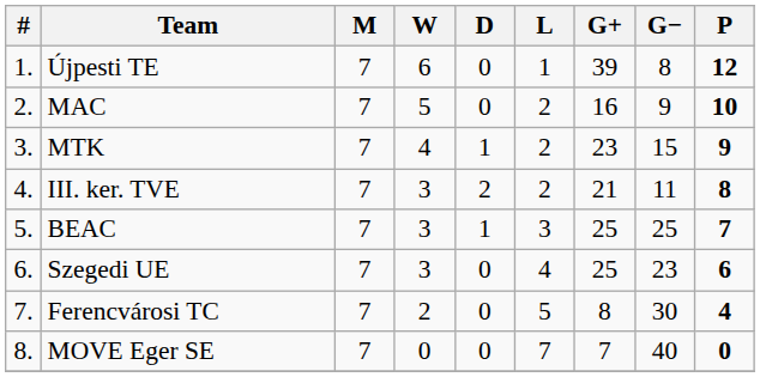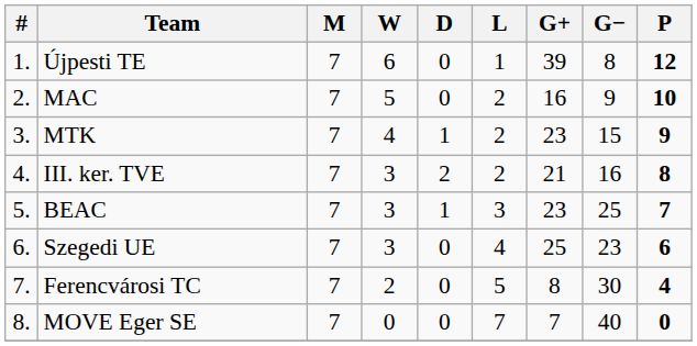III. ker. TVE | G−: 11 -> 16
BEAC | G+: 25 -> 23
